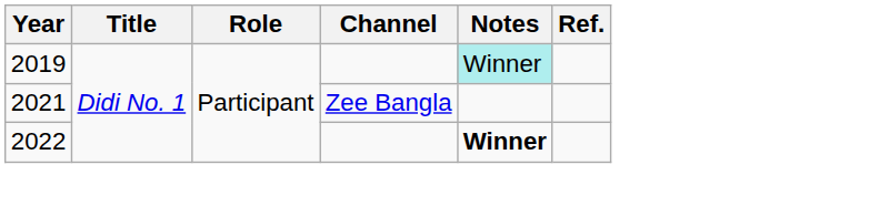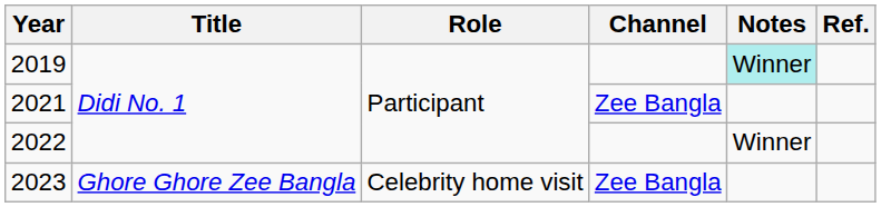2022 | Notes: bold -> normal
+ row: 2023 | Ghore Ghore Zee Bangla | Celebrity home visit | Zee Bangla
